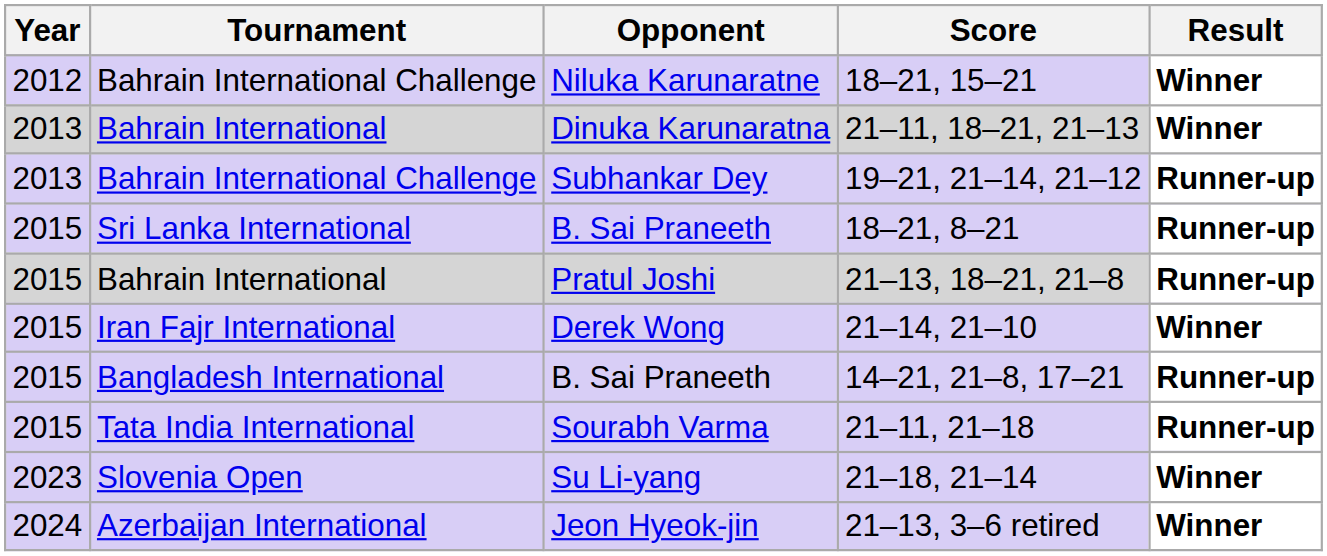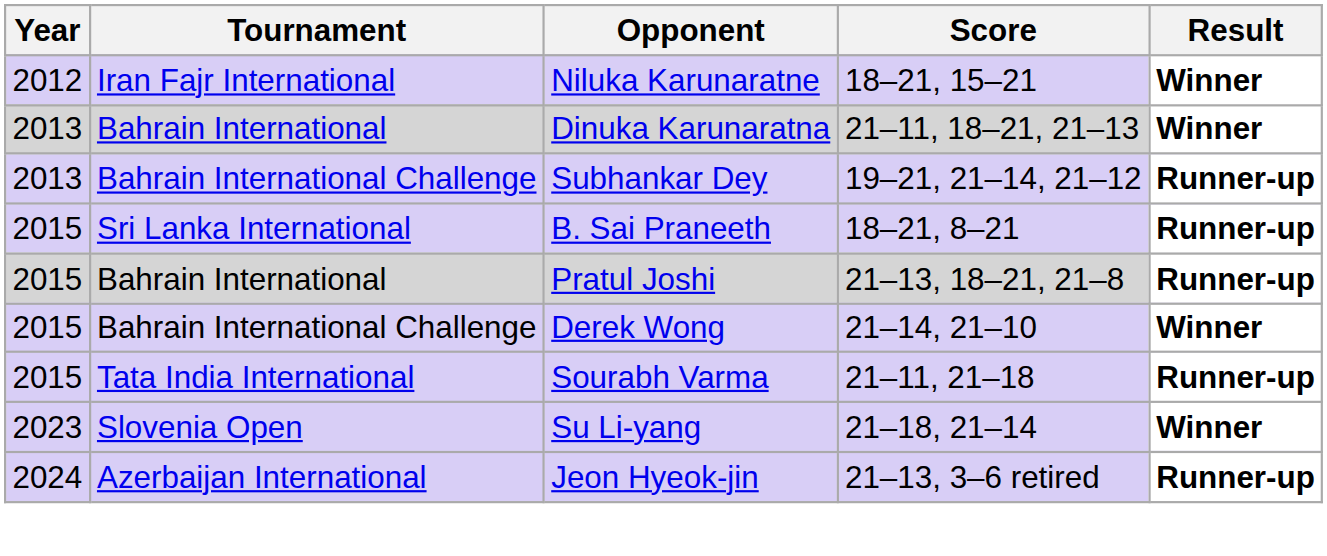Niluka Karunaratne | Tournament: Bahrain International Challenge -> Iran Fajr International
Derek Wong | Tournament: Iran Fajr International -> Bahrain International Challenge
- row: 2015 | Bangladesh International | B. Sai Praneeth | 14–21, 21–8, 17–21 | Runner-up
Jeon Hyeok-jin | Result: Winner -> Runner-up
